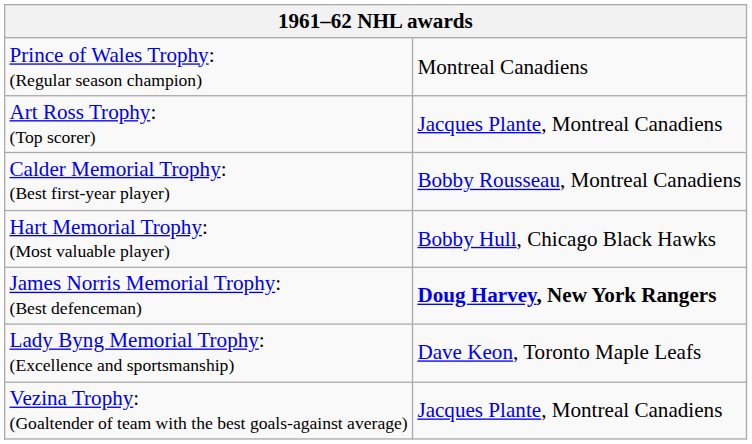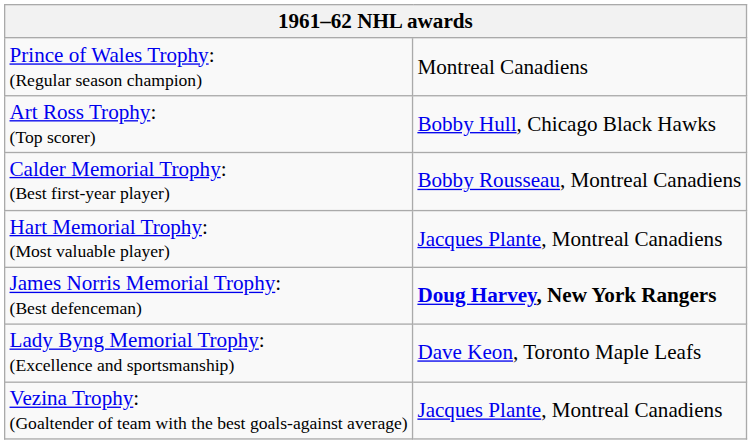Art Ross Trophy: (Top scorer) | column 2: Jacques Plante, Montreal Canadiens -> Bobby Hull, Chicago Black Hawks
Hart Memorial Trophy: (Most valuable player) | column 2: Bobby Hull, Chicago Black Hawks -> Jacques Plante, Montreal Canadiens
